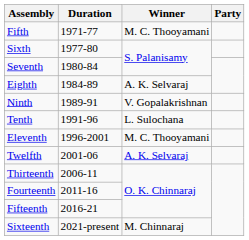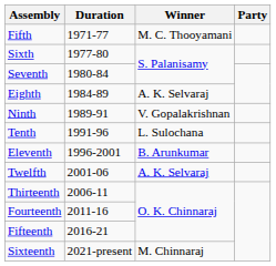Eleventh | Winner: M. C. Thooyamani -> B. Arunkumar
